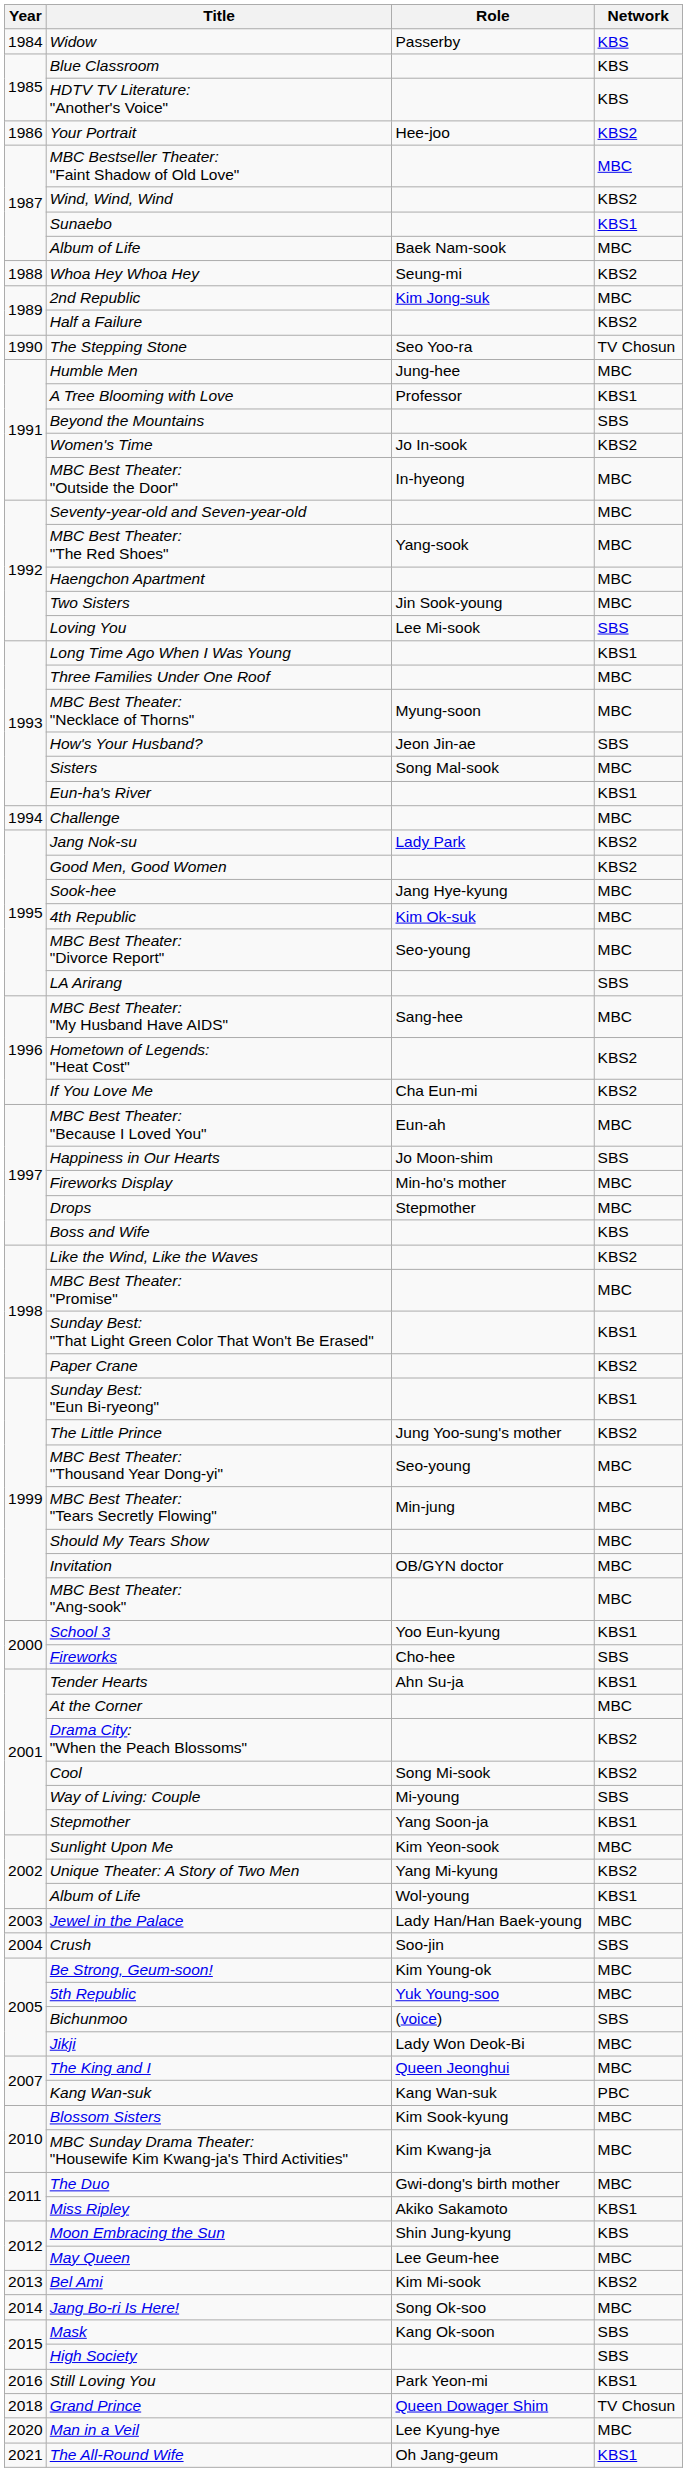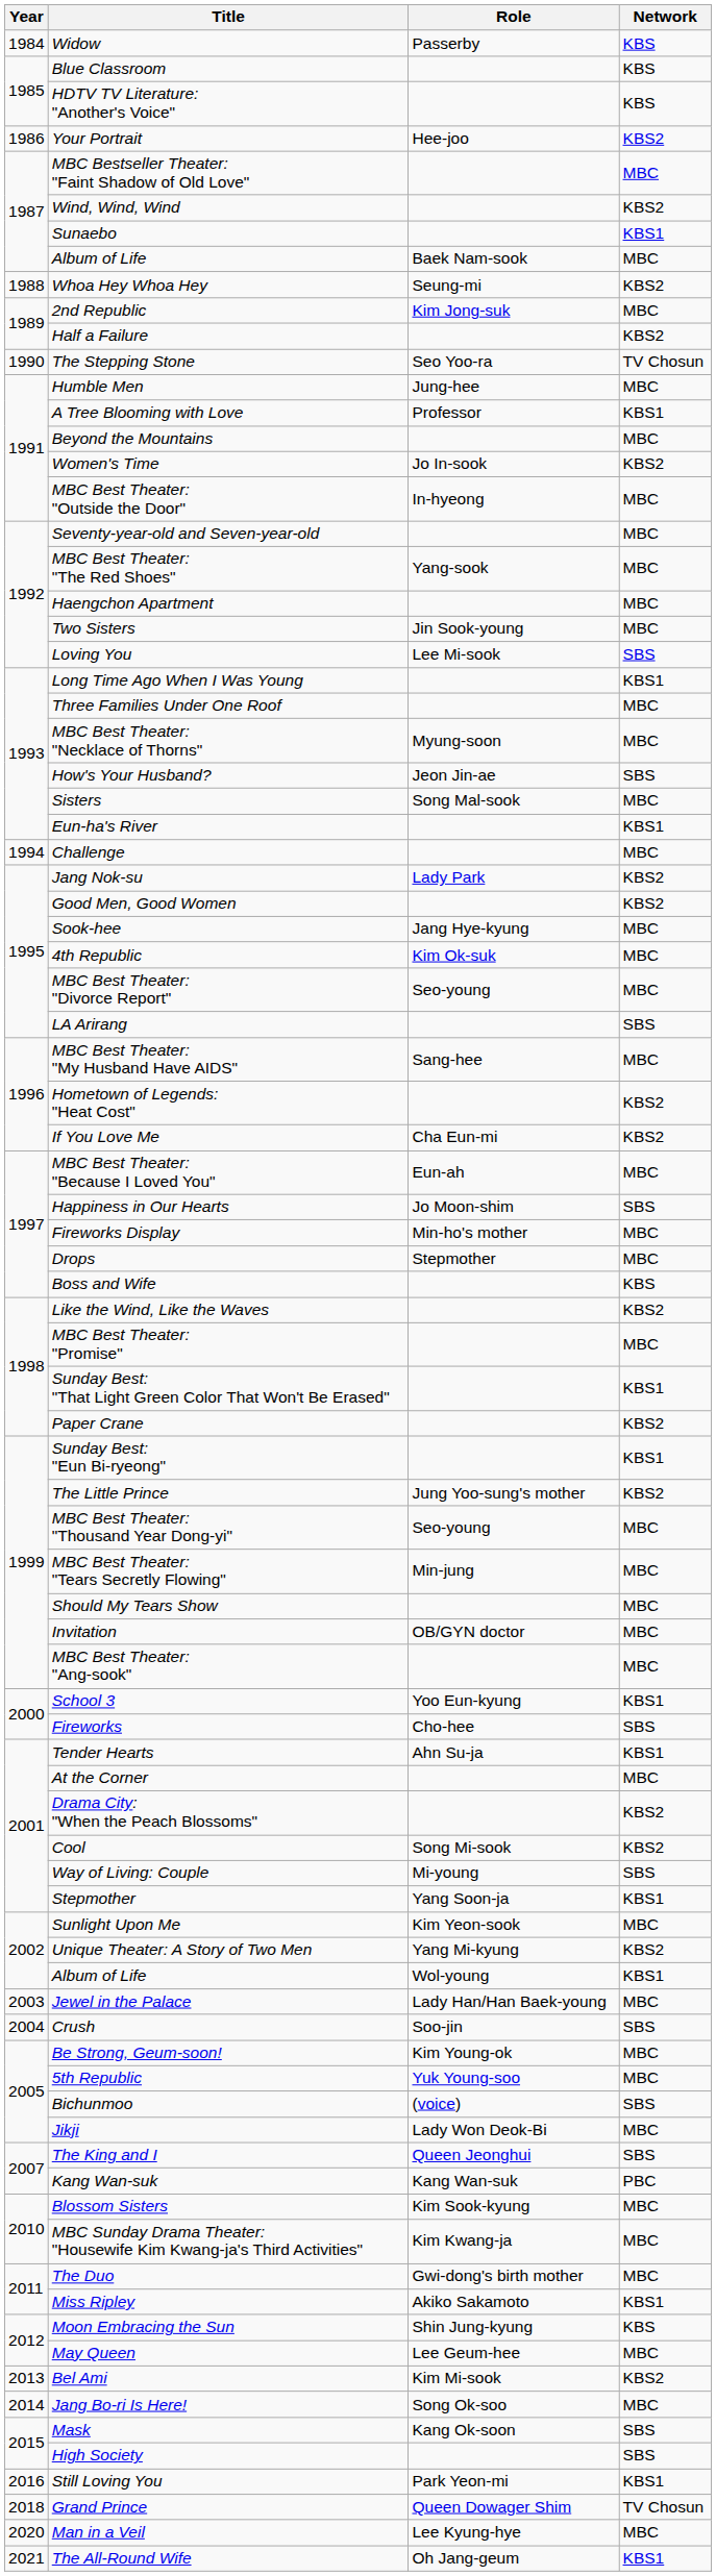Beyond the Mountains | Network: SBS -> MBC
The King and I | Network: MBC -> SBS
